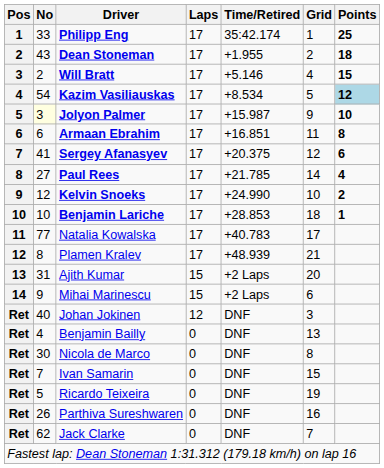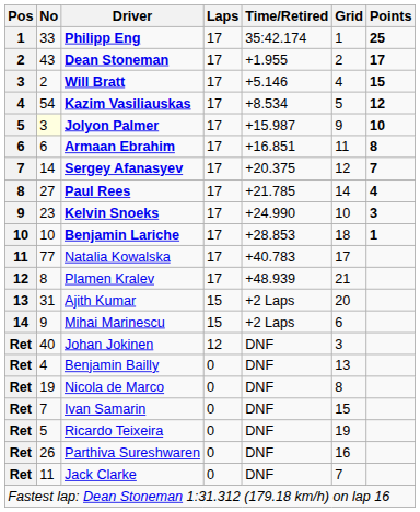Dean Stoneman | Points: 18 -> 17
Kazim Vasiliauskas | Points: lightblue background -> no background
Sergey Afanasyev | No: 41 -> 14
Sergey Afanasyev | Points: 6 -> 7
Kelvin Snoeks | No: 12 -> 23
Kelvin Snoeks | Points: 2 -> 3
Nicola de Marco | No: 30 -> 19
Jack Clarke | No: 62 -> 11
